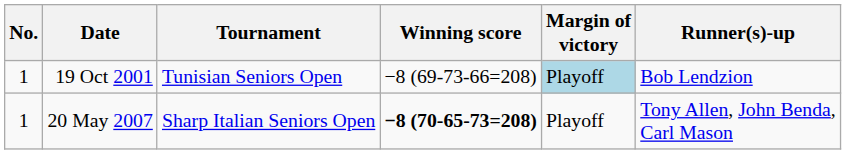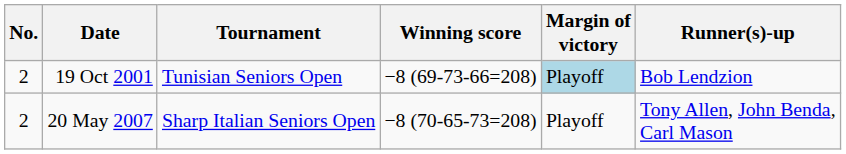19 Oct 2001 | No.: 1 -> 2
20 May 2007 | No.: 1 -> 2
20 May 2007 | Winning score: bold -> normal
